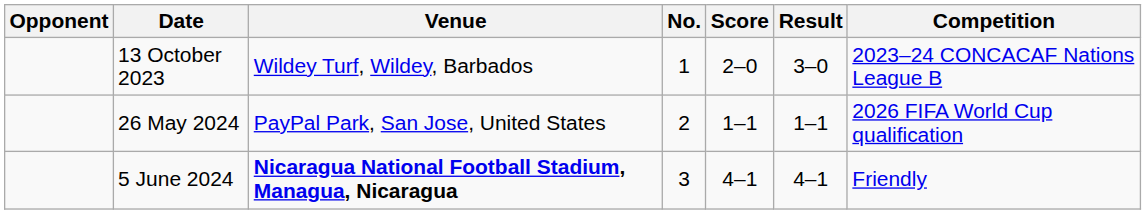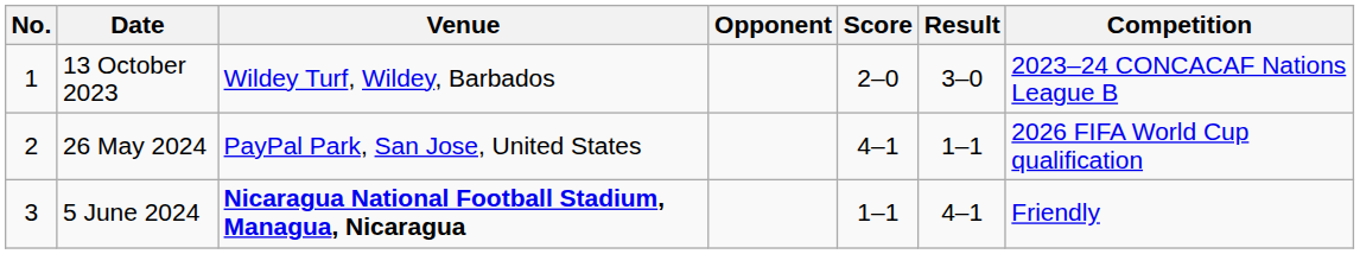columns swapped: No. <-> Opponent
26 May 2024 | Score: 1–1 -> 4–1
5 June 2024 | Score: 4–1 -> 1–1
